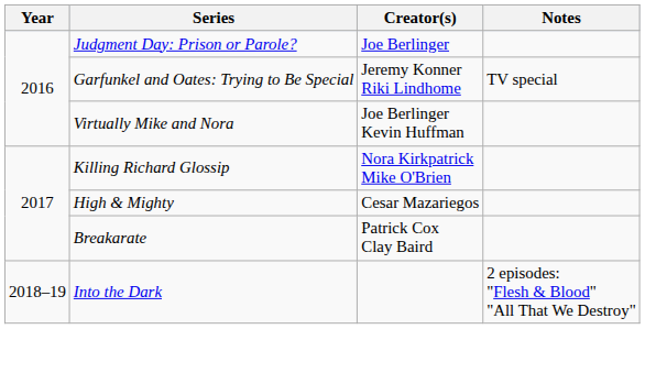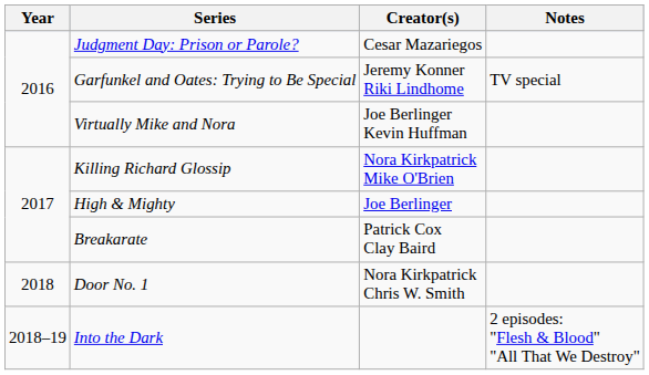Judgment Day: Prison or Parole? | Creator(s): Joe Berlinger -> Cesar Mazariegos
High & Mighty | Creator(s): Cesar Mazariegos -> Joe Berlinger
+ row: 2018 | Door No. 1 | Nora Kirkpatrick Chris W. Smith
